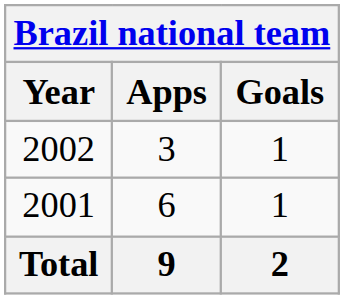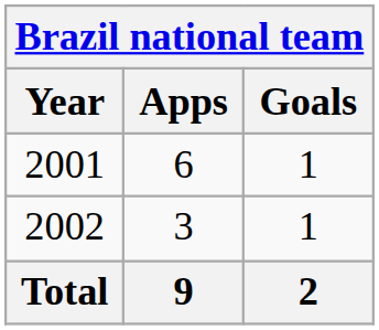rows swapped: 2001 <-> 2002
